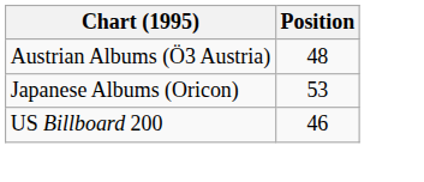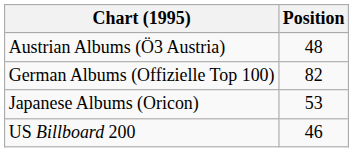+ row: German Albums (Offizielle Top 100) | 82
